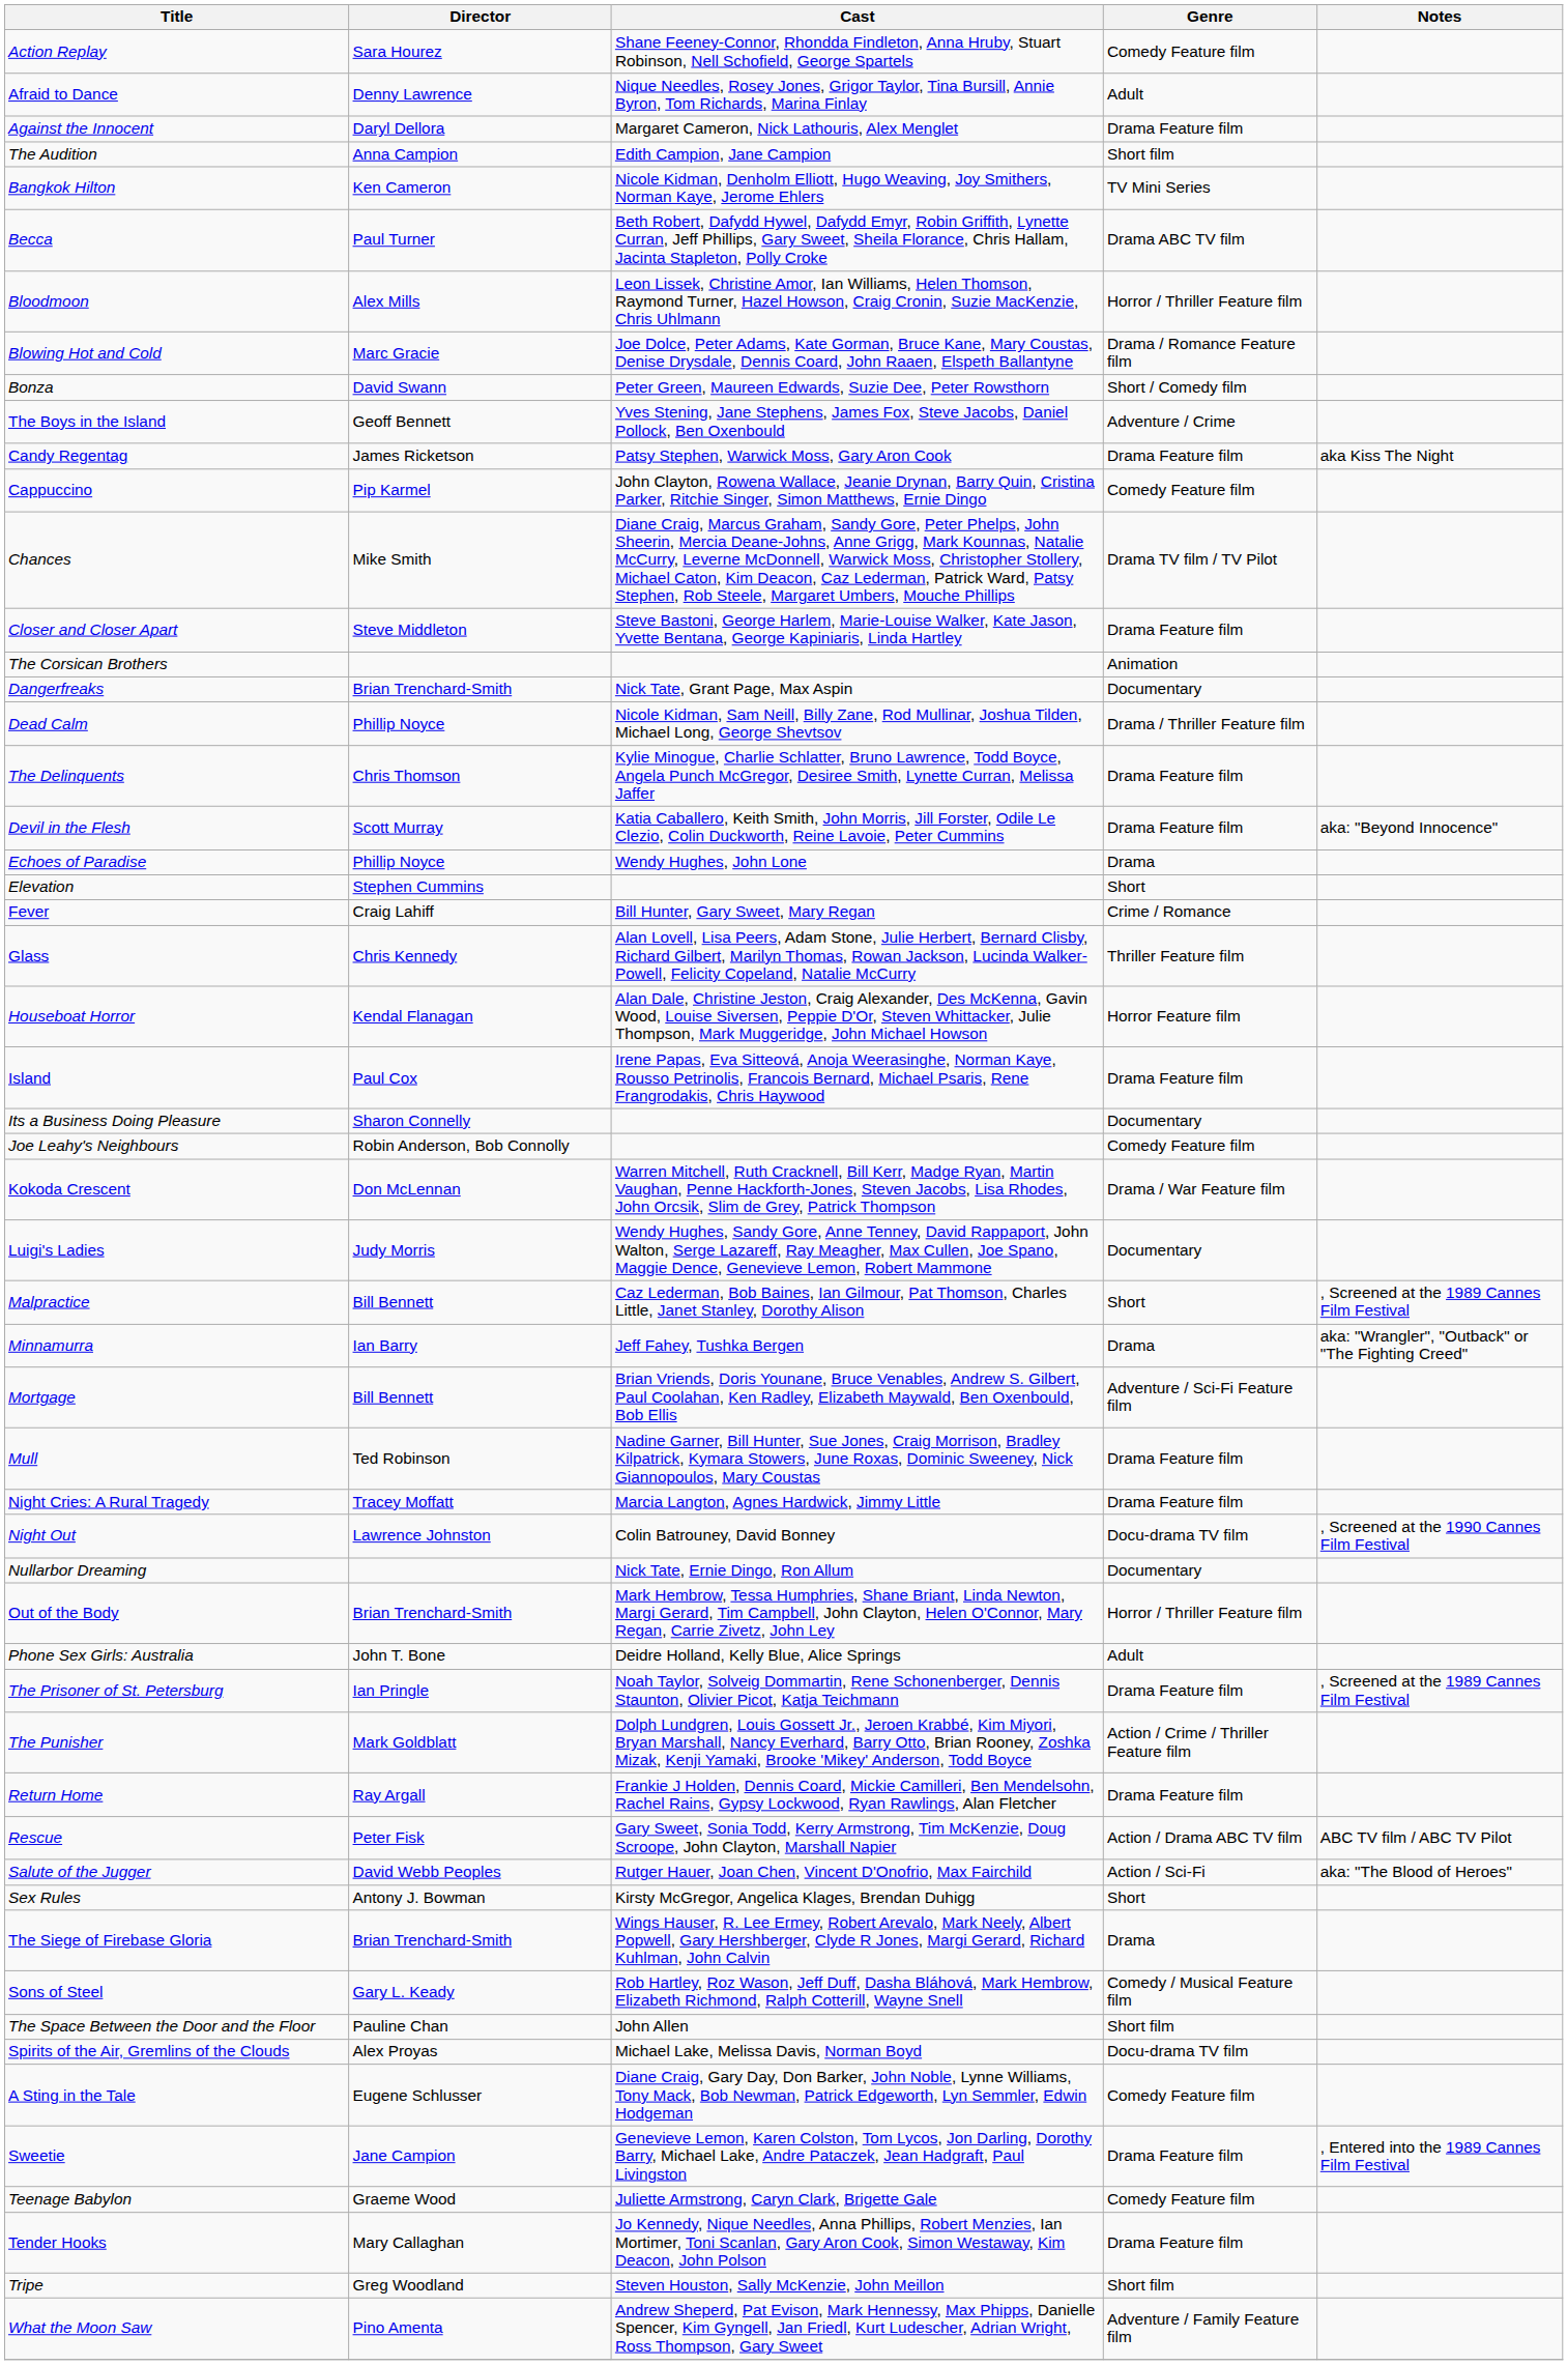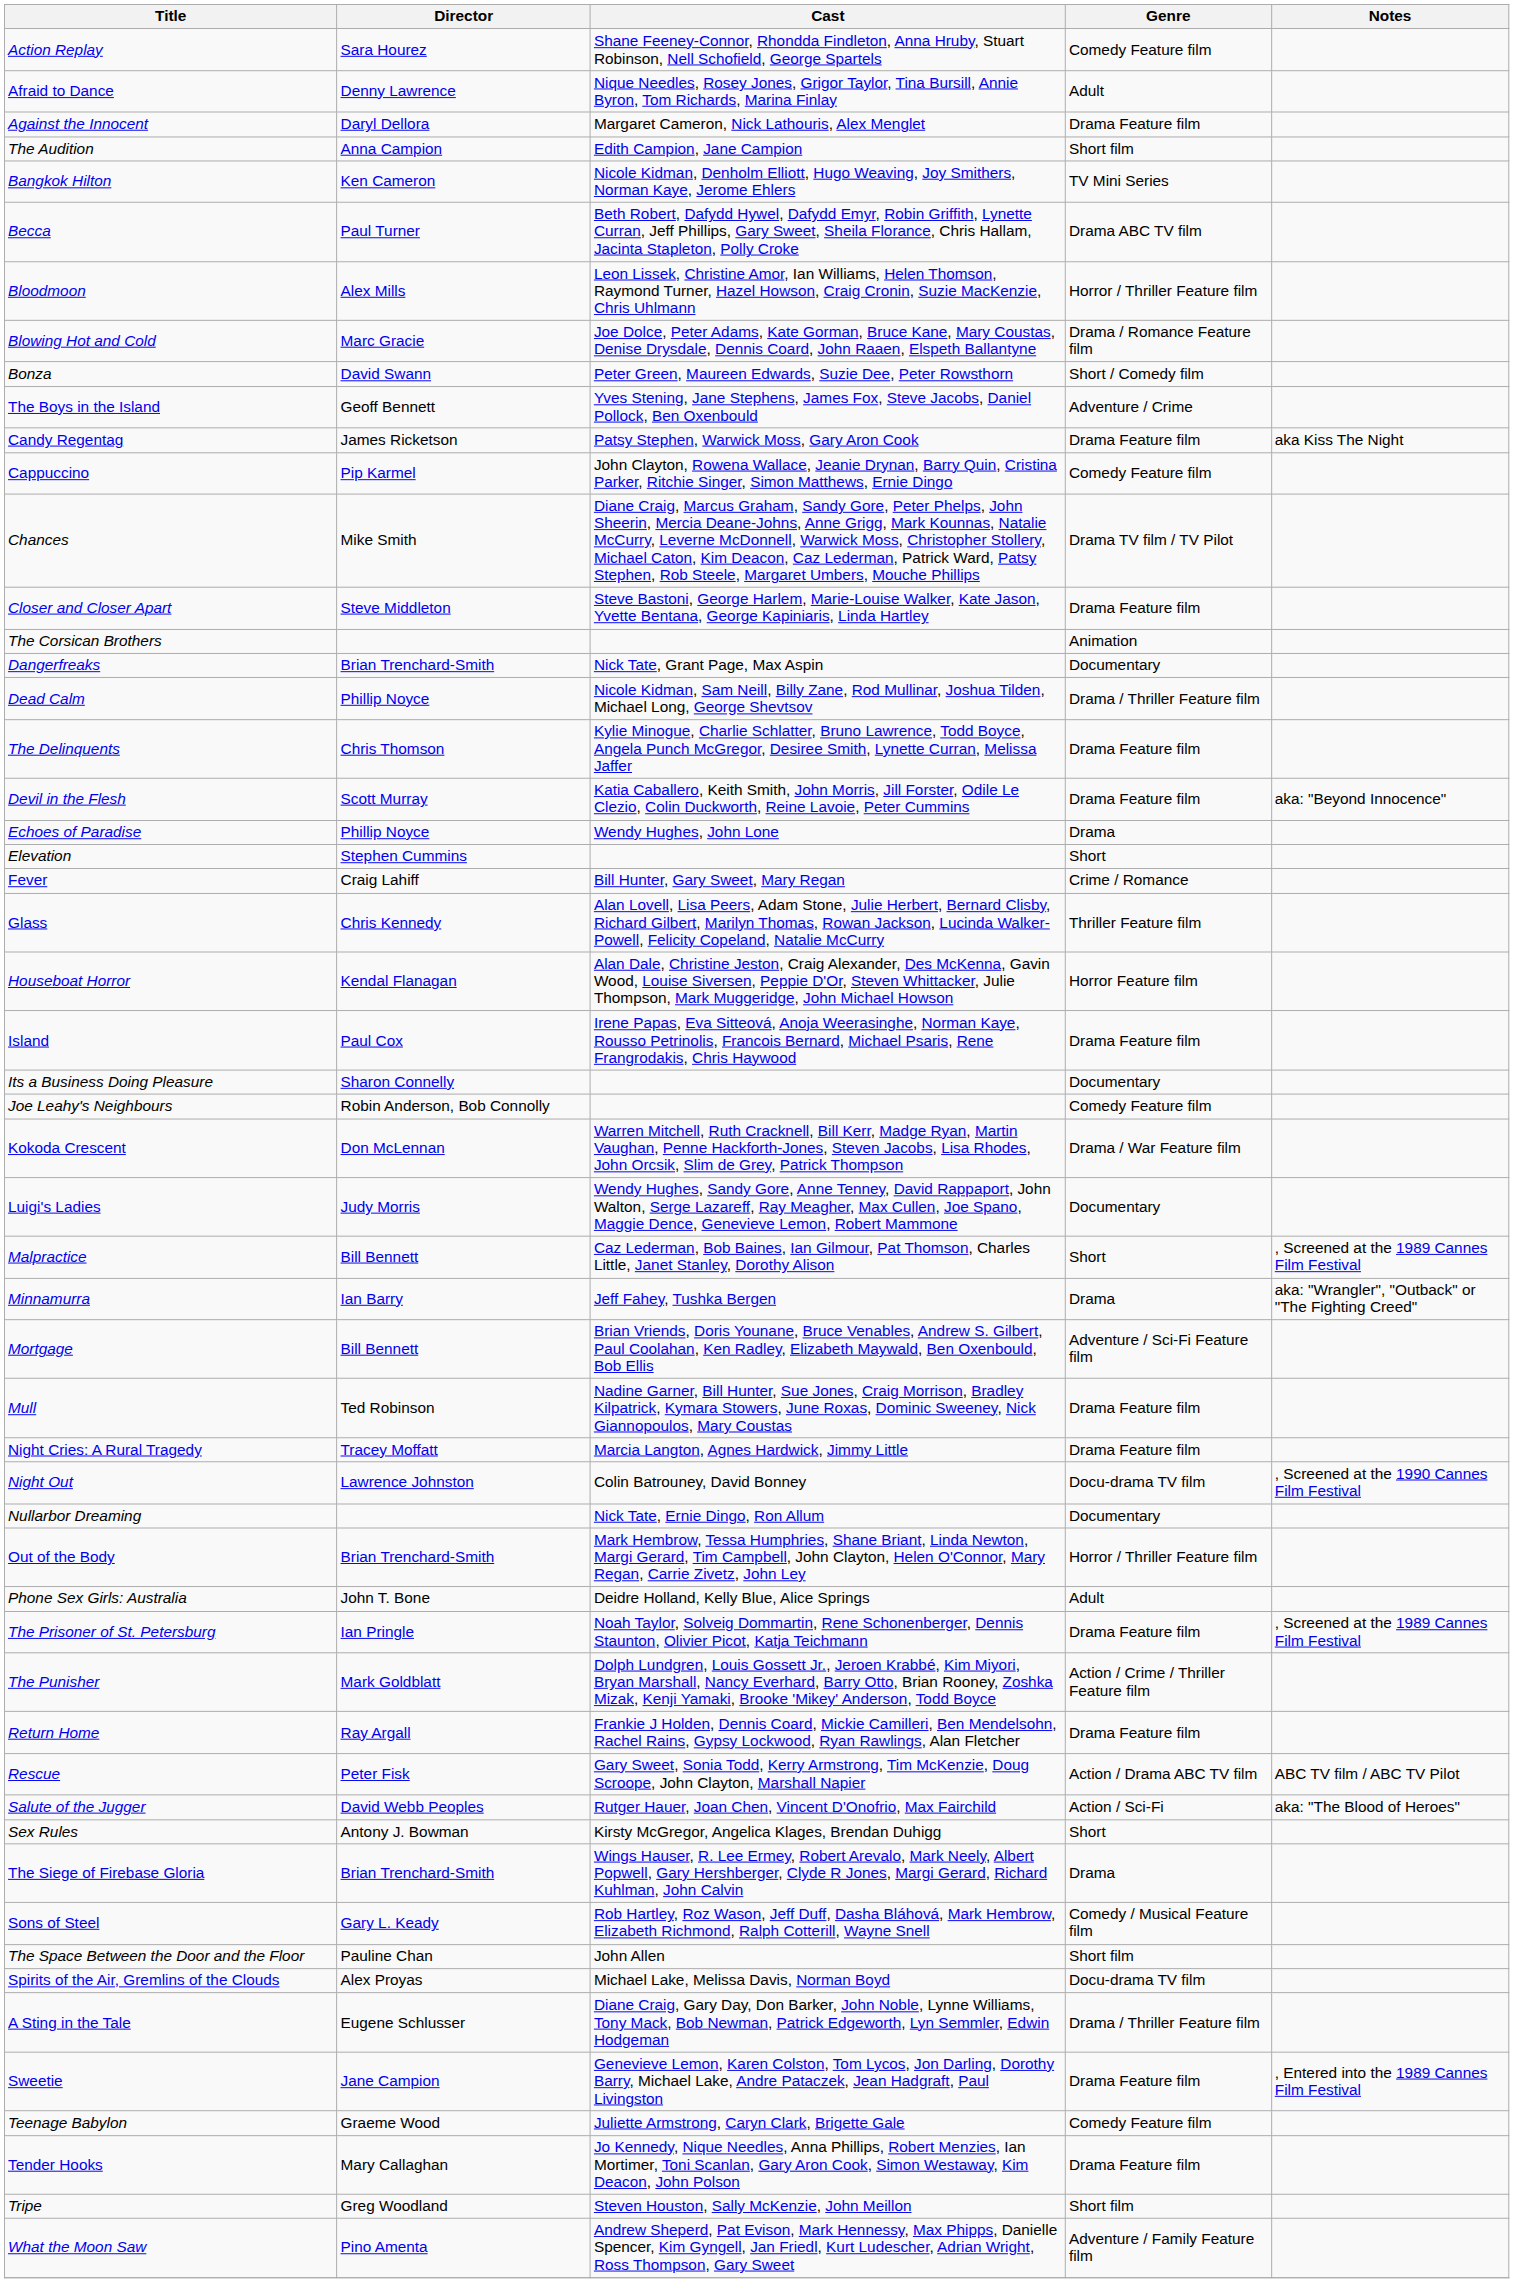A Sting in the Tale | Genre: Comedy Feature film -> Drama / Thriller Feature film
